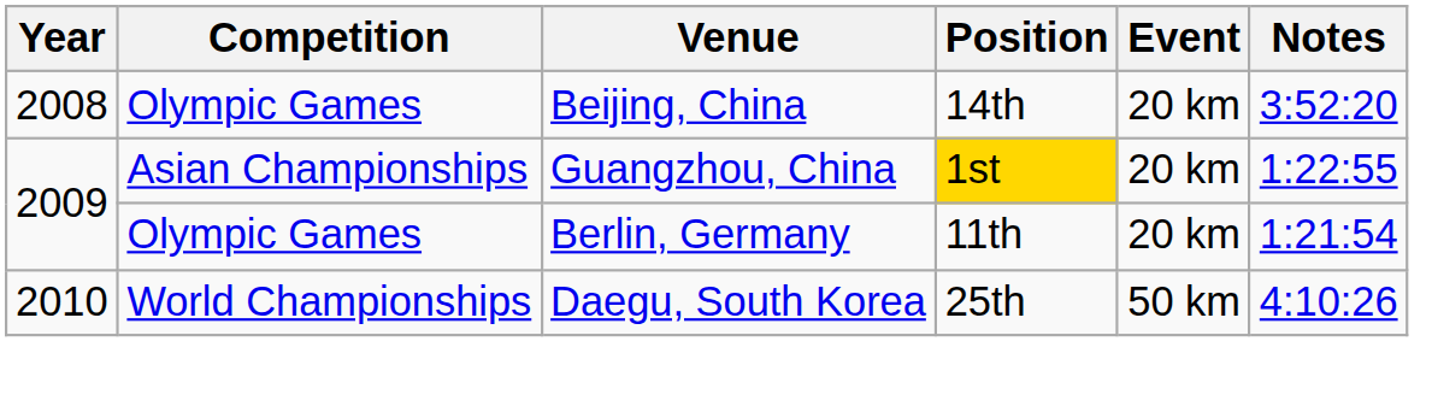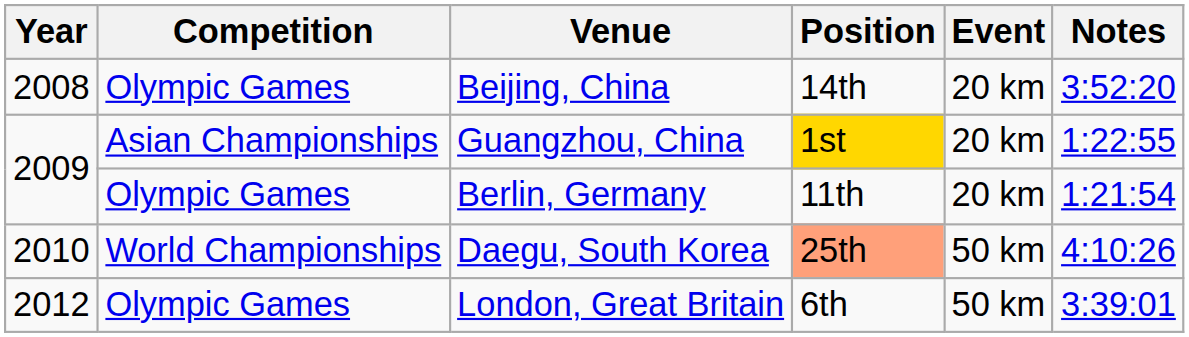Daegu, South Korea | Position: no background -> lightsalmon background
+ row: 2012 | Olympic Games | London, Great Britain | 6th | 50 km | 3:39:01
